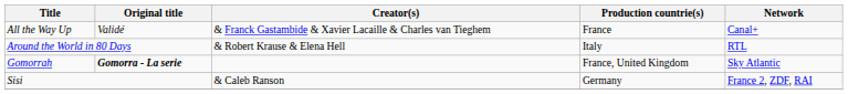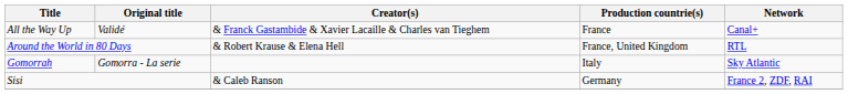Around the World in 80 Days | Production countrie(s): Italy -> France, United Kingdom
Gomorrah | Original title: bold -> normal
Gomorrah | Production countrie(s): France, United Kingdom -> Italy
